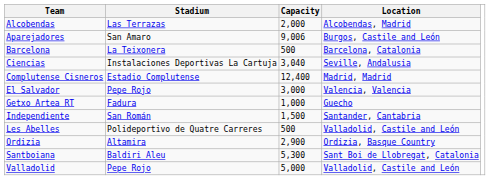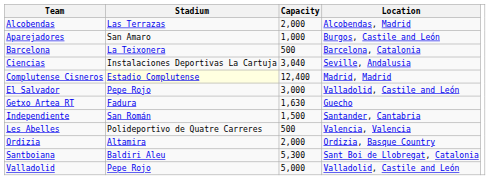Aparejadores | Capacity: 9,006 -> 1,000
Complutense Cisneros | Stadium: no background -> lightyellow background
El Salvador | Location: Valencia, Valencia -> Valladolid, Castile and León
Getxo Artea RT | Capacity: 1,000 -> 1,630
Les Abelles | Location: Valladolid, Castile and León -> Valencia, Valencia
Ordizia | Capacity: 2,900 -> 2,000
